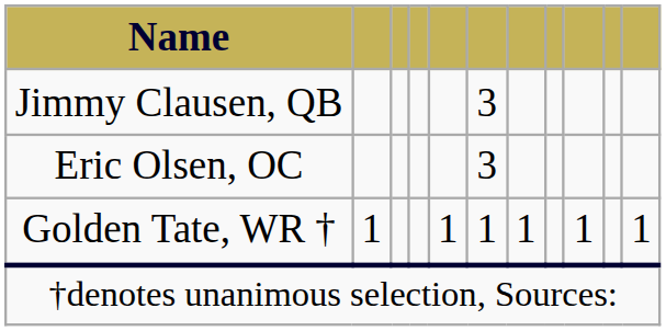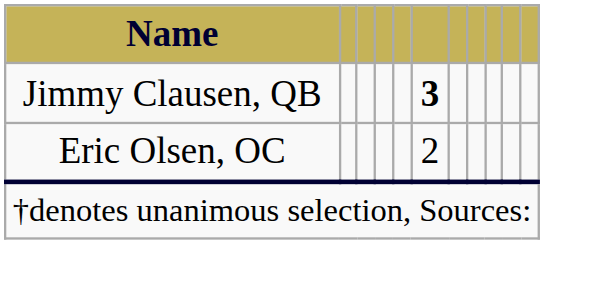Jimmy Clausen, QB | column 6: normal -> bold
Eric Olsen, OC | column 6: 3 -> 2
- row: Golden Tate, WR † | 1 | 1 | 1 | 1 | 1 | 1
